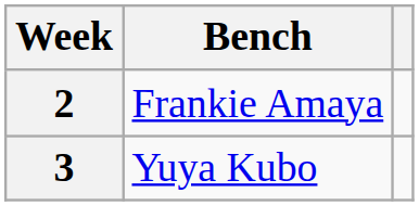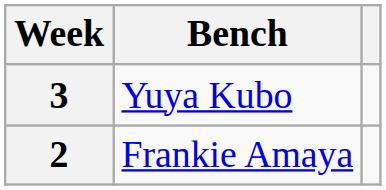rows swapped: 2 <-> 3
